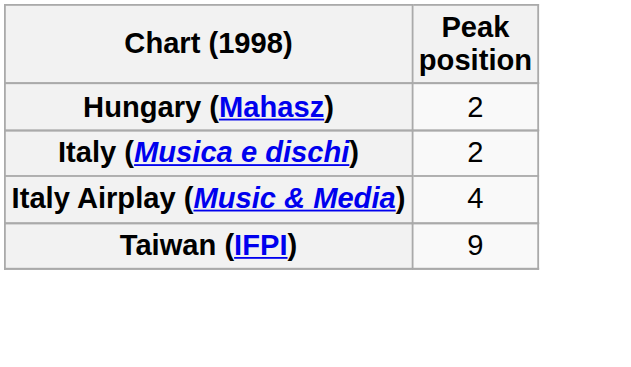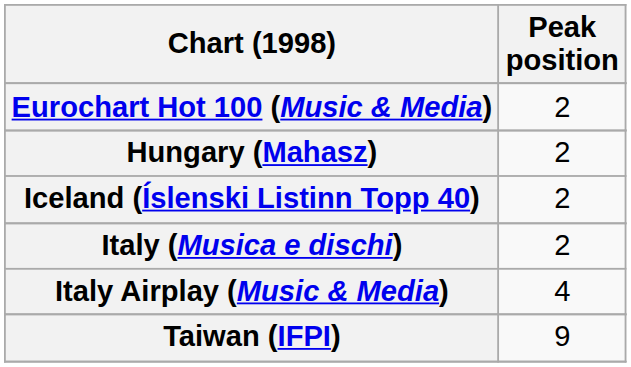+ row: Eurochart Hot 100 (Music & Media) | 2
+ row: Iceland (Íslenski Listinn Topp 40) | 2
